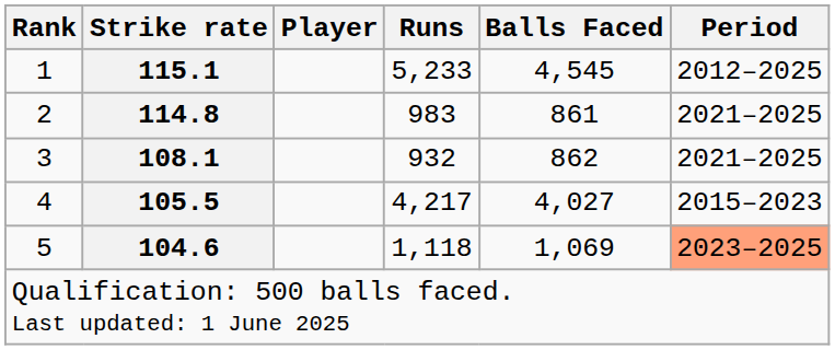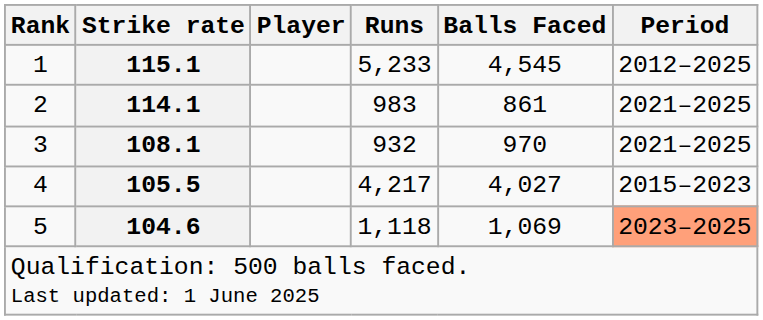2 | Strike rate: 114.8 -> 114.1
3 | Balls Faced: 862 -> 970
